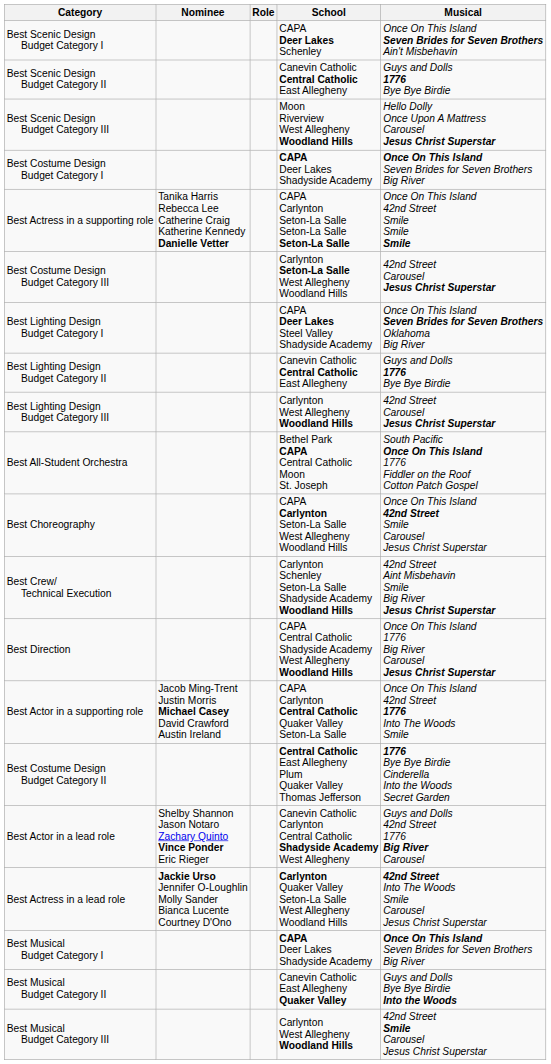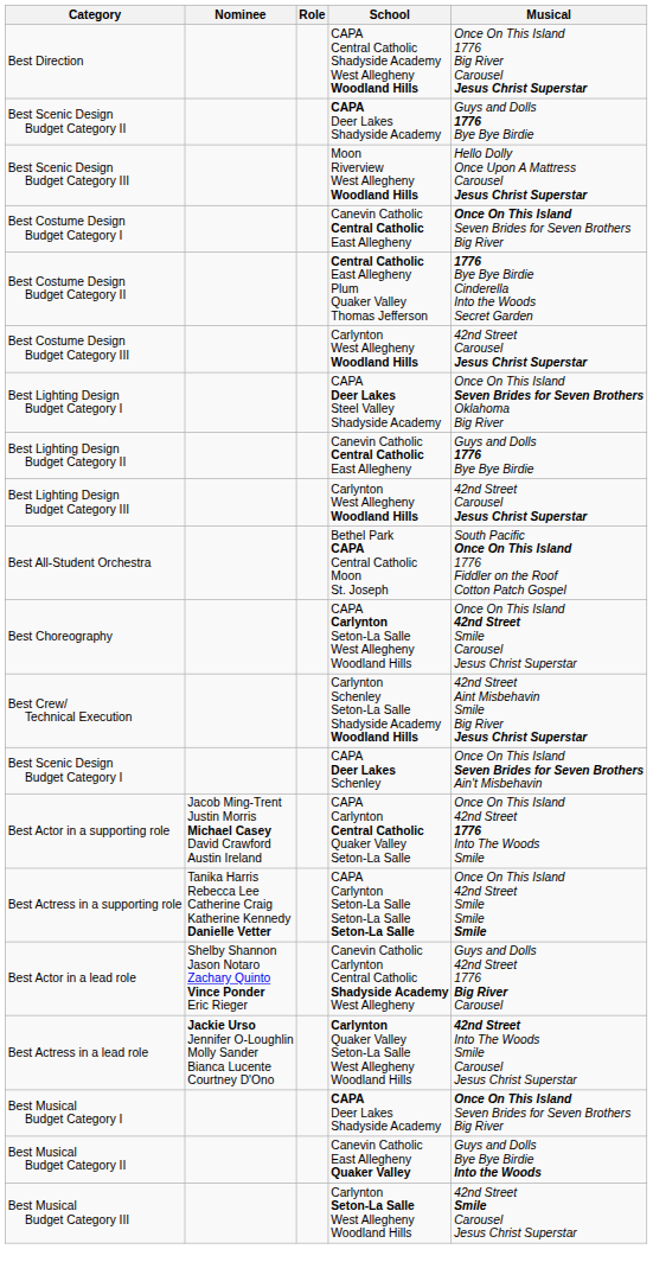rows swapped: Best Scenic Design Budget Category I <-> Best Direction
Best Scenic Design Budget Category II | School: Canevin Catholic Central Catholic East Allegheny -> CAPA Deer Lakes Shadyside Academy
Best Costume Design Budget Category I | School: CAPA Deer Lakes Shadyside Academy -> Canevin Catholic Central Catholic East Allegheny
rows swapped: Best Costume Design Budget Category II <-> Best Actress in a supporting role
Best Costume Design Budget Category III | School: Carlynton Seton-La Salle West Allegheny Woodland Hills -> Carlynton West Allegheny Woodland Hills
Best Musical Budget Category III | School: Carlynton West Allegheny Woodland Hills -> Carlynton Seton-La Salle West Allegheny Woodland Hills
